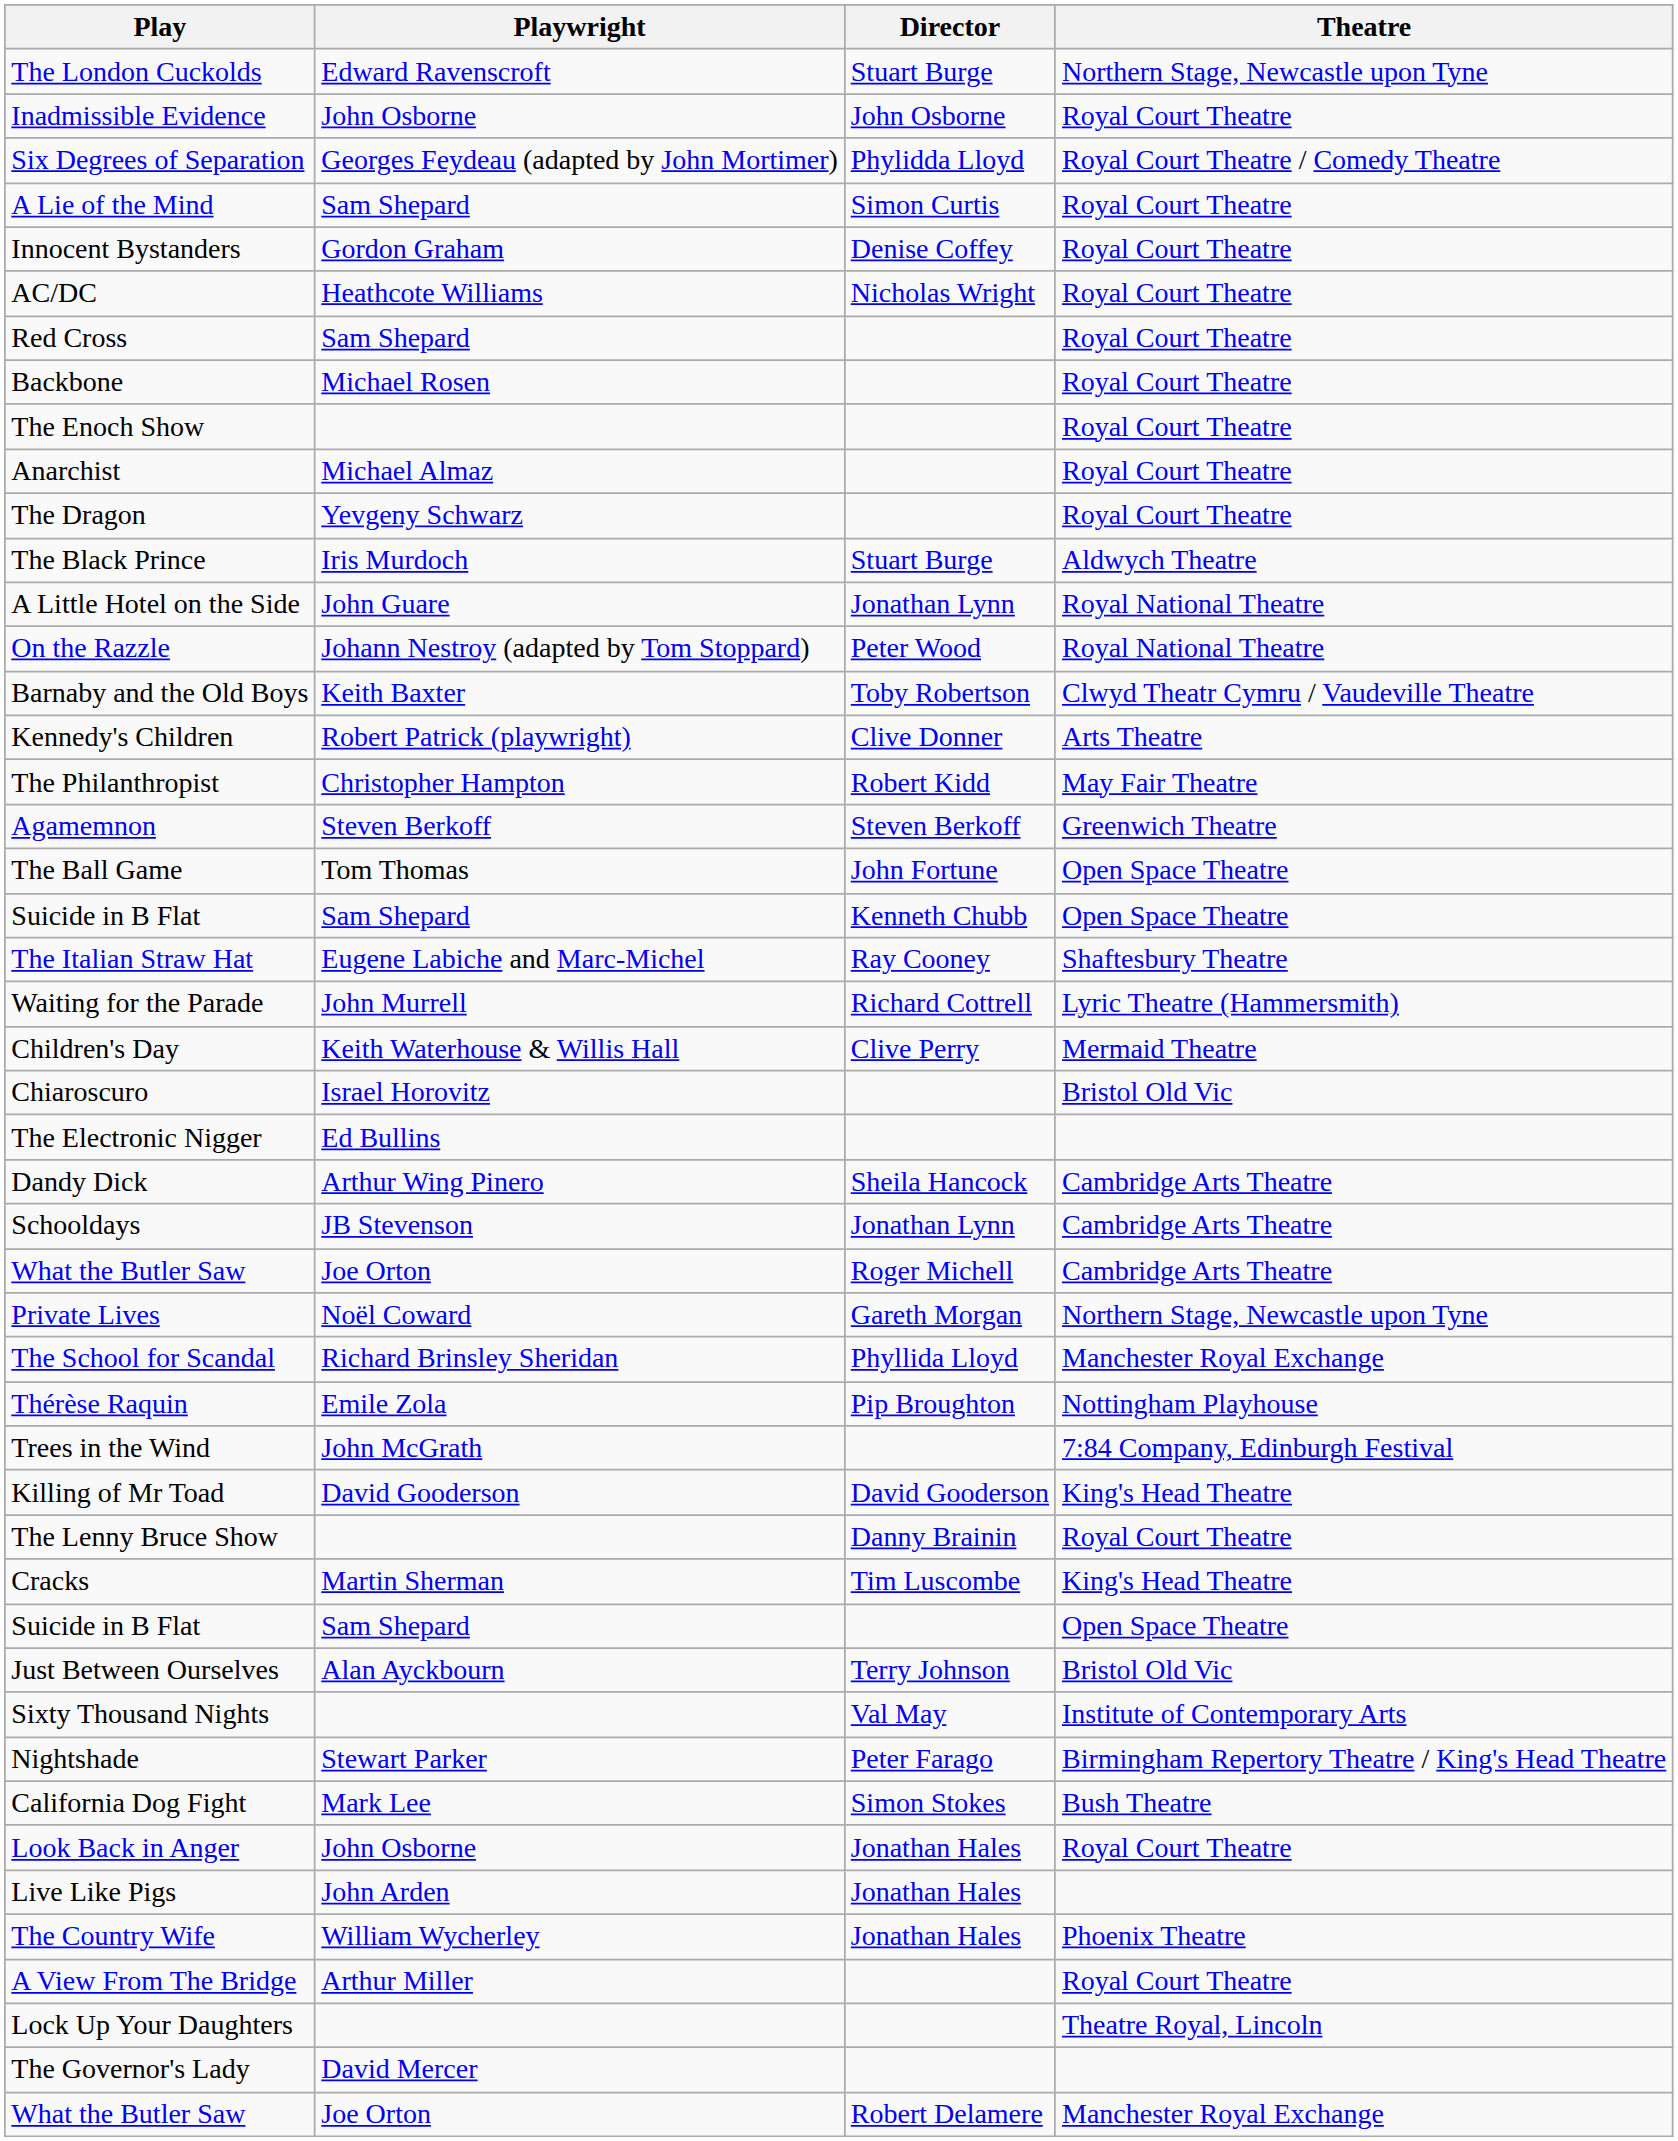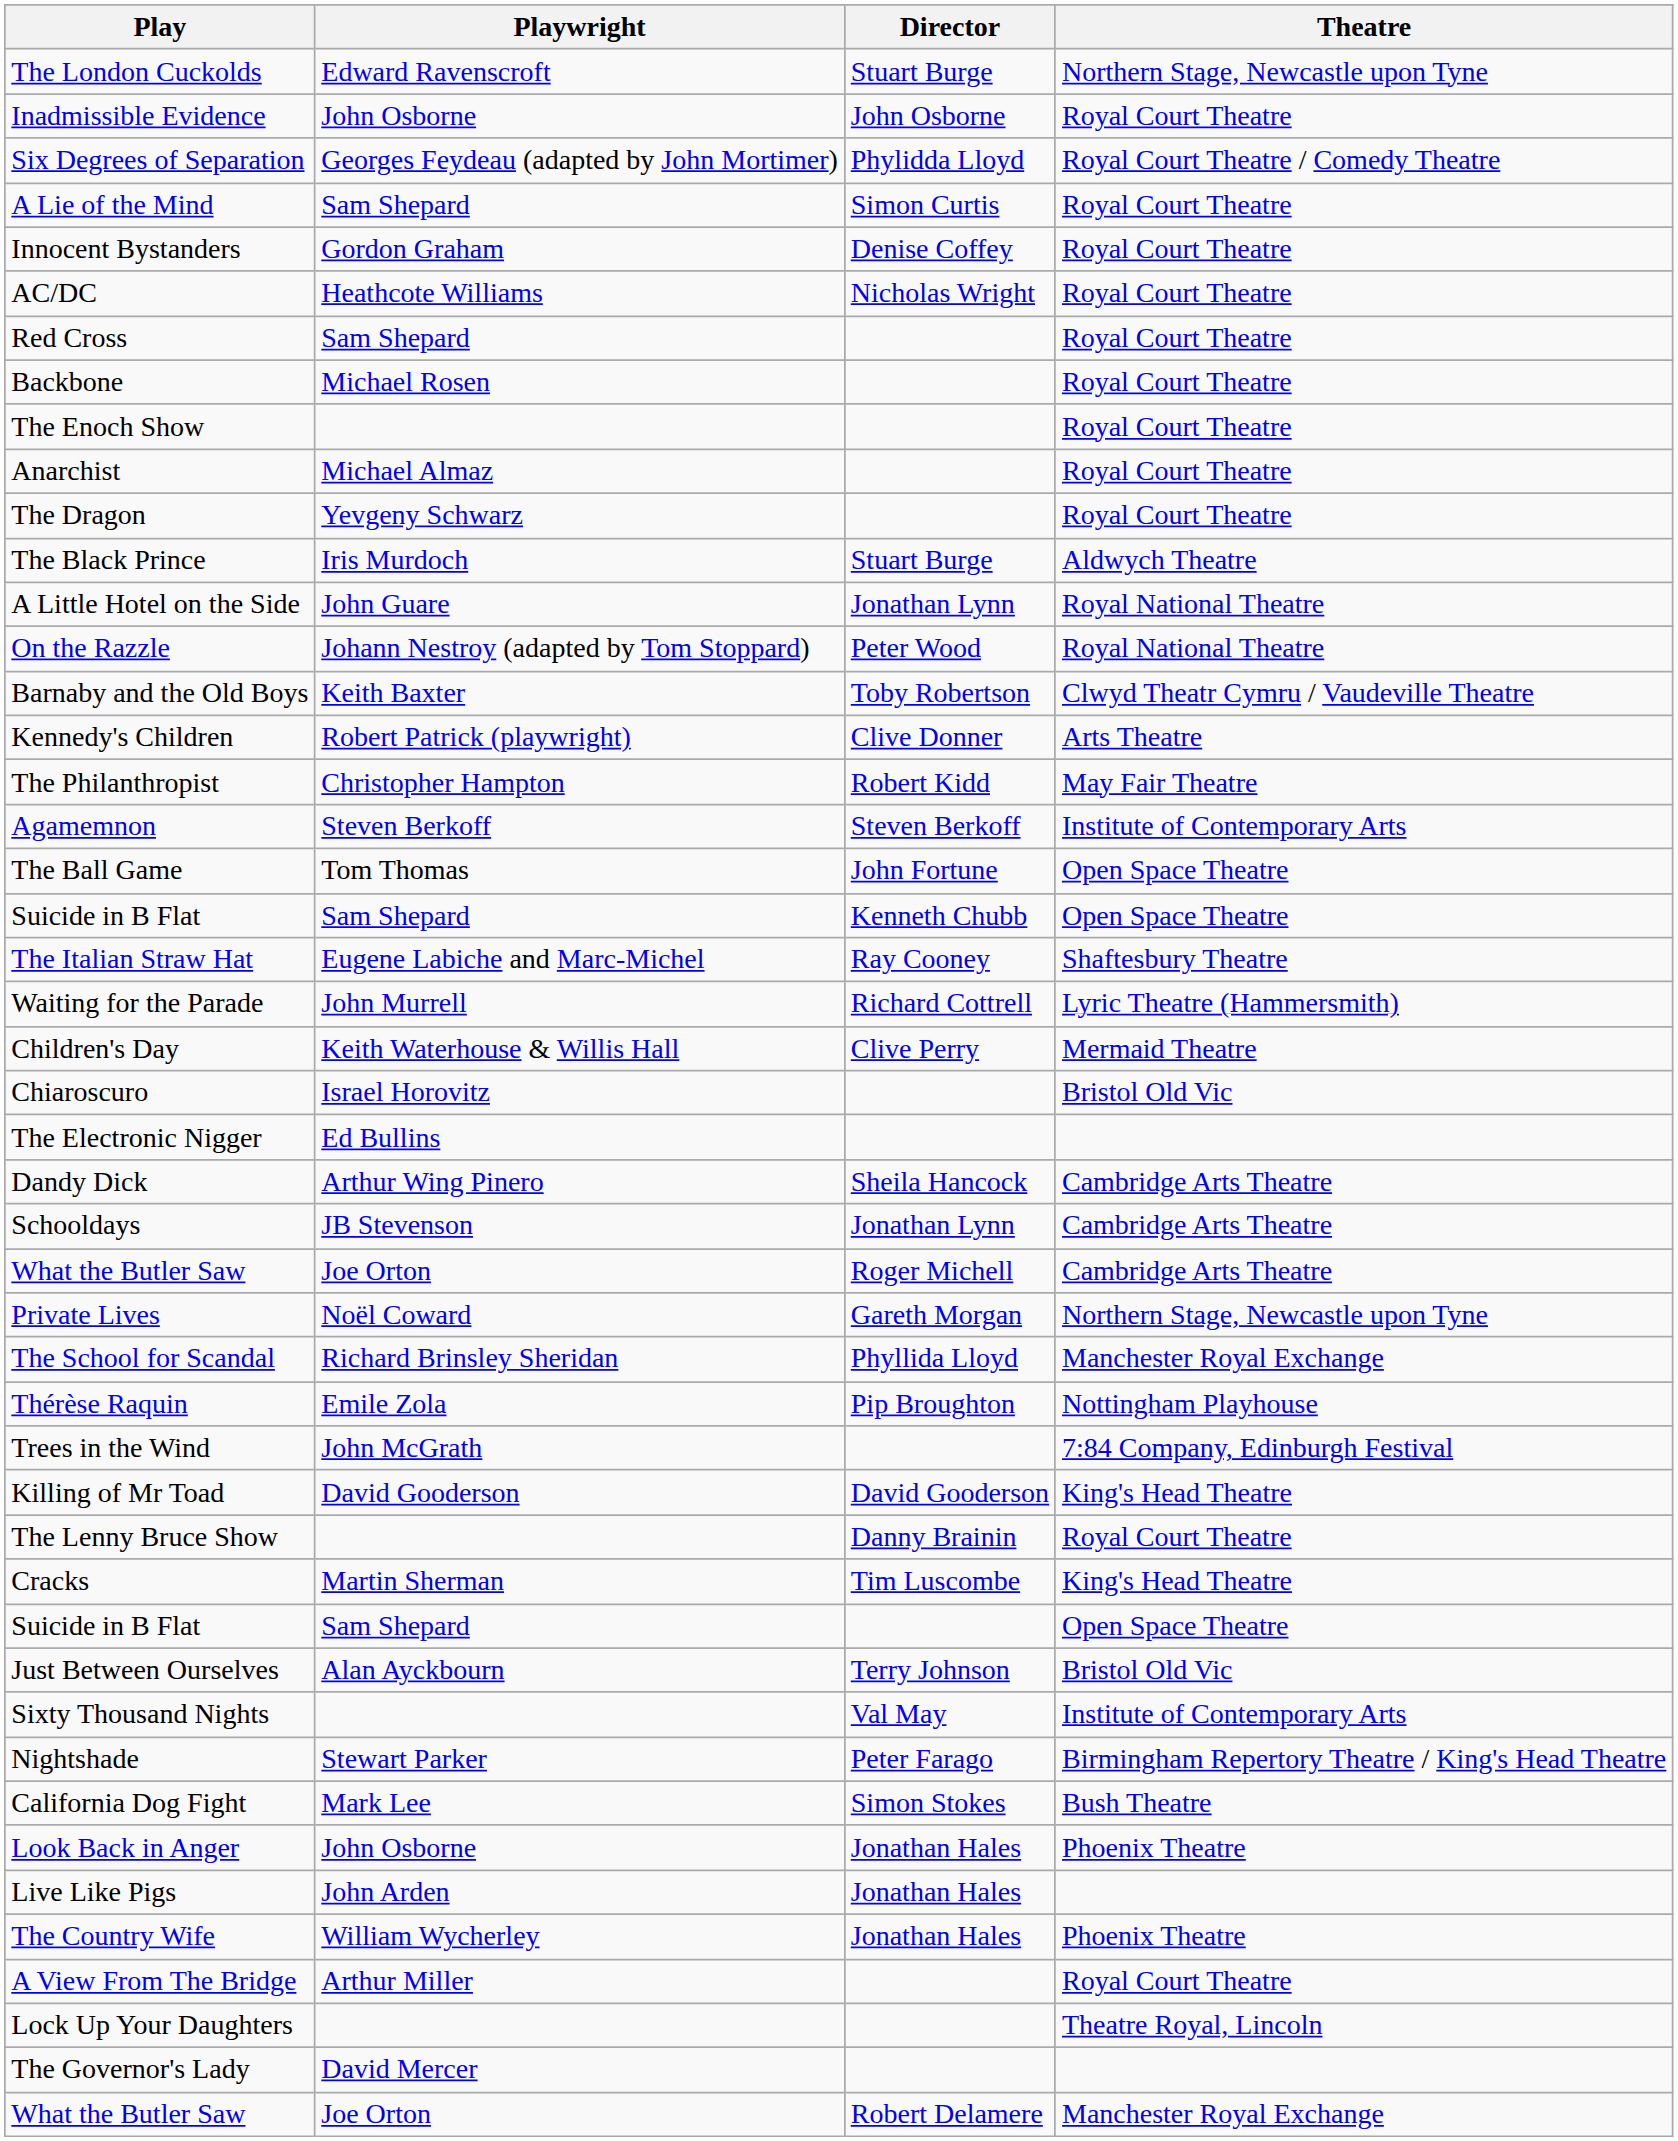Agamemnon | Theatre: Greenwich Theatre -> Institute of Contemporary Arts
Look Back in Anger | Theatre: Royal Court Theatre -> Phoenix Theatre
